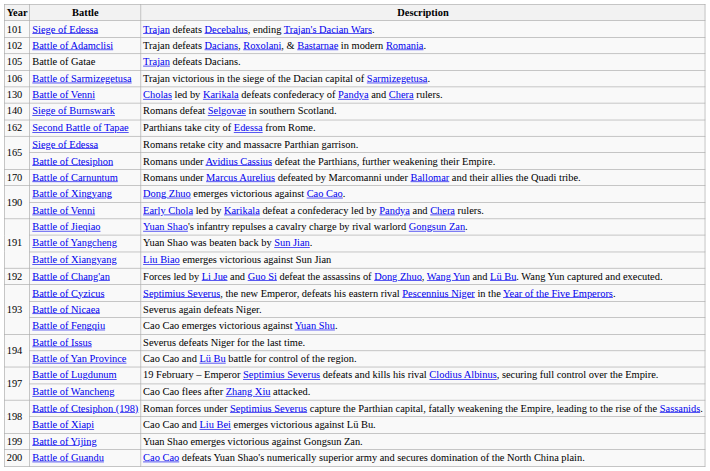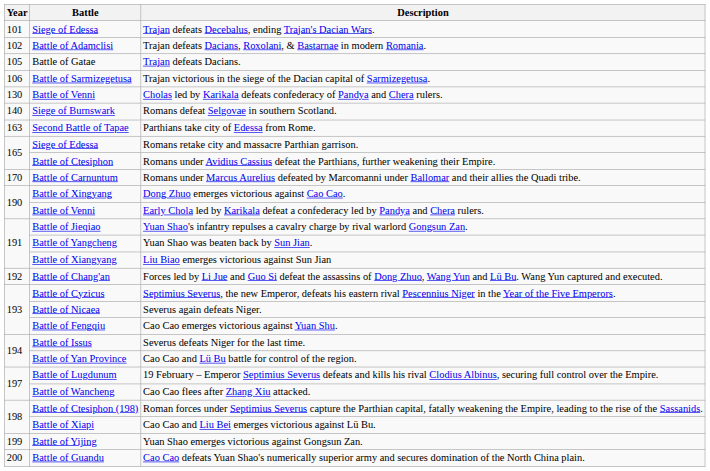Parthians take city of Edessa from Rome. | Year: 162 -> 163
